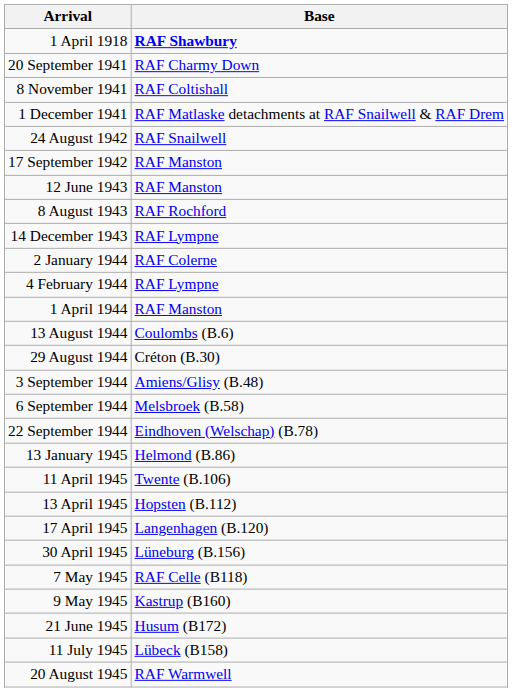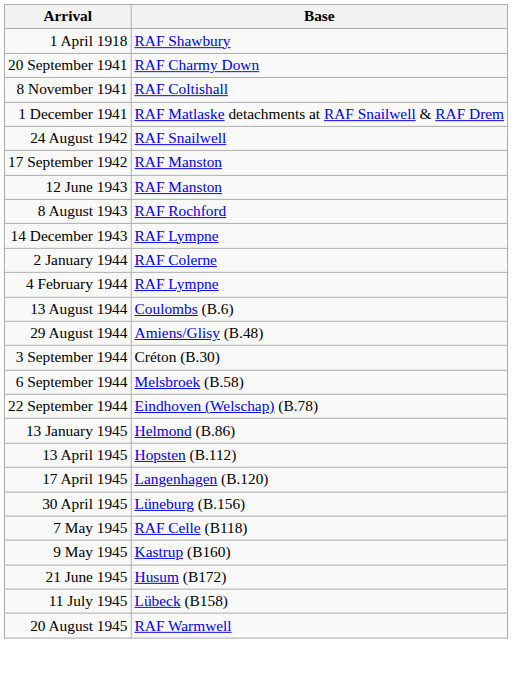1 April 1918 | Base: bold -> normal
- row: 1 April 1944 | RAF Manston
29 August 1944 | Base: Créton (B.30) -> Amiens/Glisy (B.48)
3 September 1944 | Base: Amiens/Glisy (B.48) -> Créton (B.30)
- row: 11 April 1945 | Twente (B.106)
